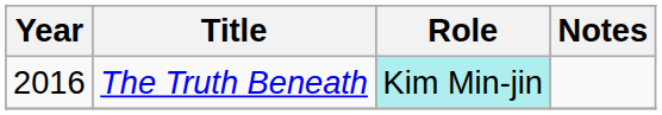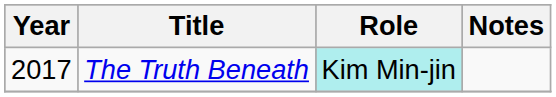The Truth Beneath | Year: 2016 -> 2017
